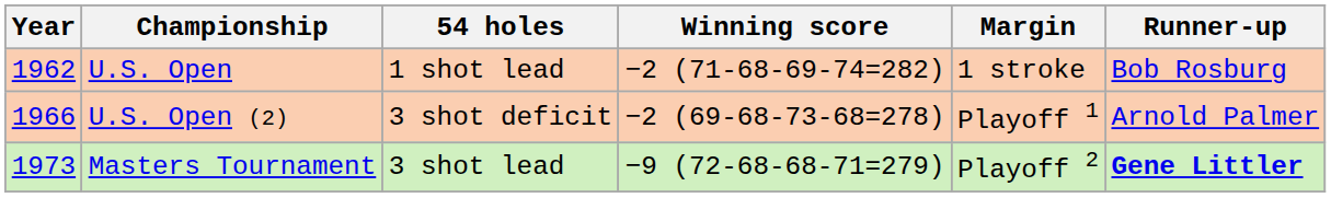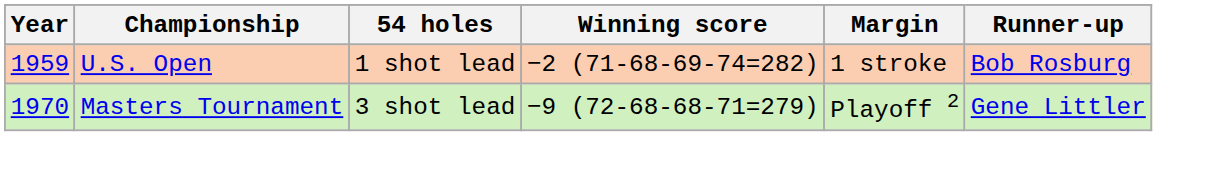U.S. Open | Year: 1962 -> 1959
- row: 1966 | U.S. Open (2) | 3 shot deficit | −2 (69-68-73-68=278) | Playoff 1 | Arnold Palmer
Masters Tournament | Year: 1973 -> 1970
Masters Tournament | Runner-up: bold -> normal
